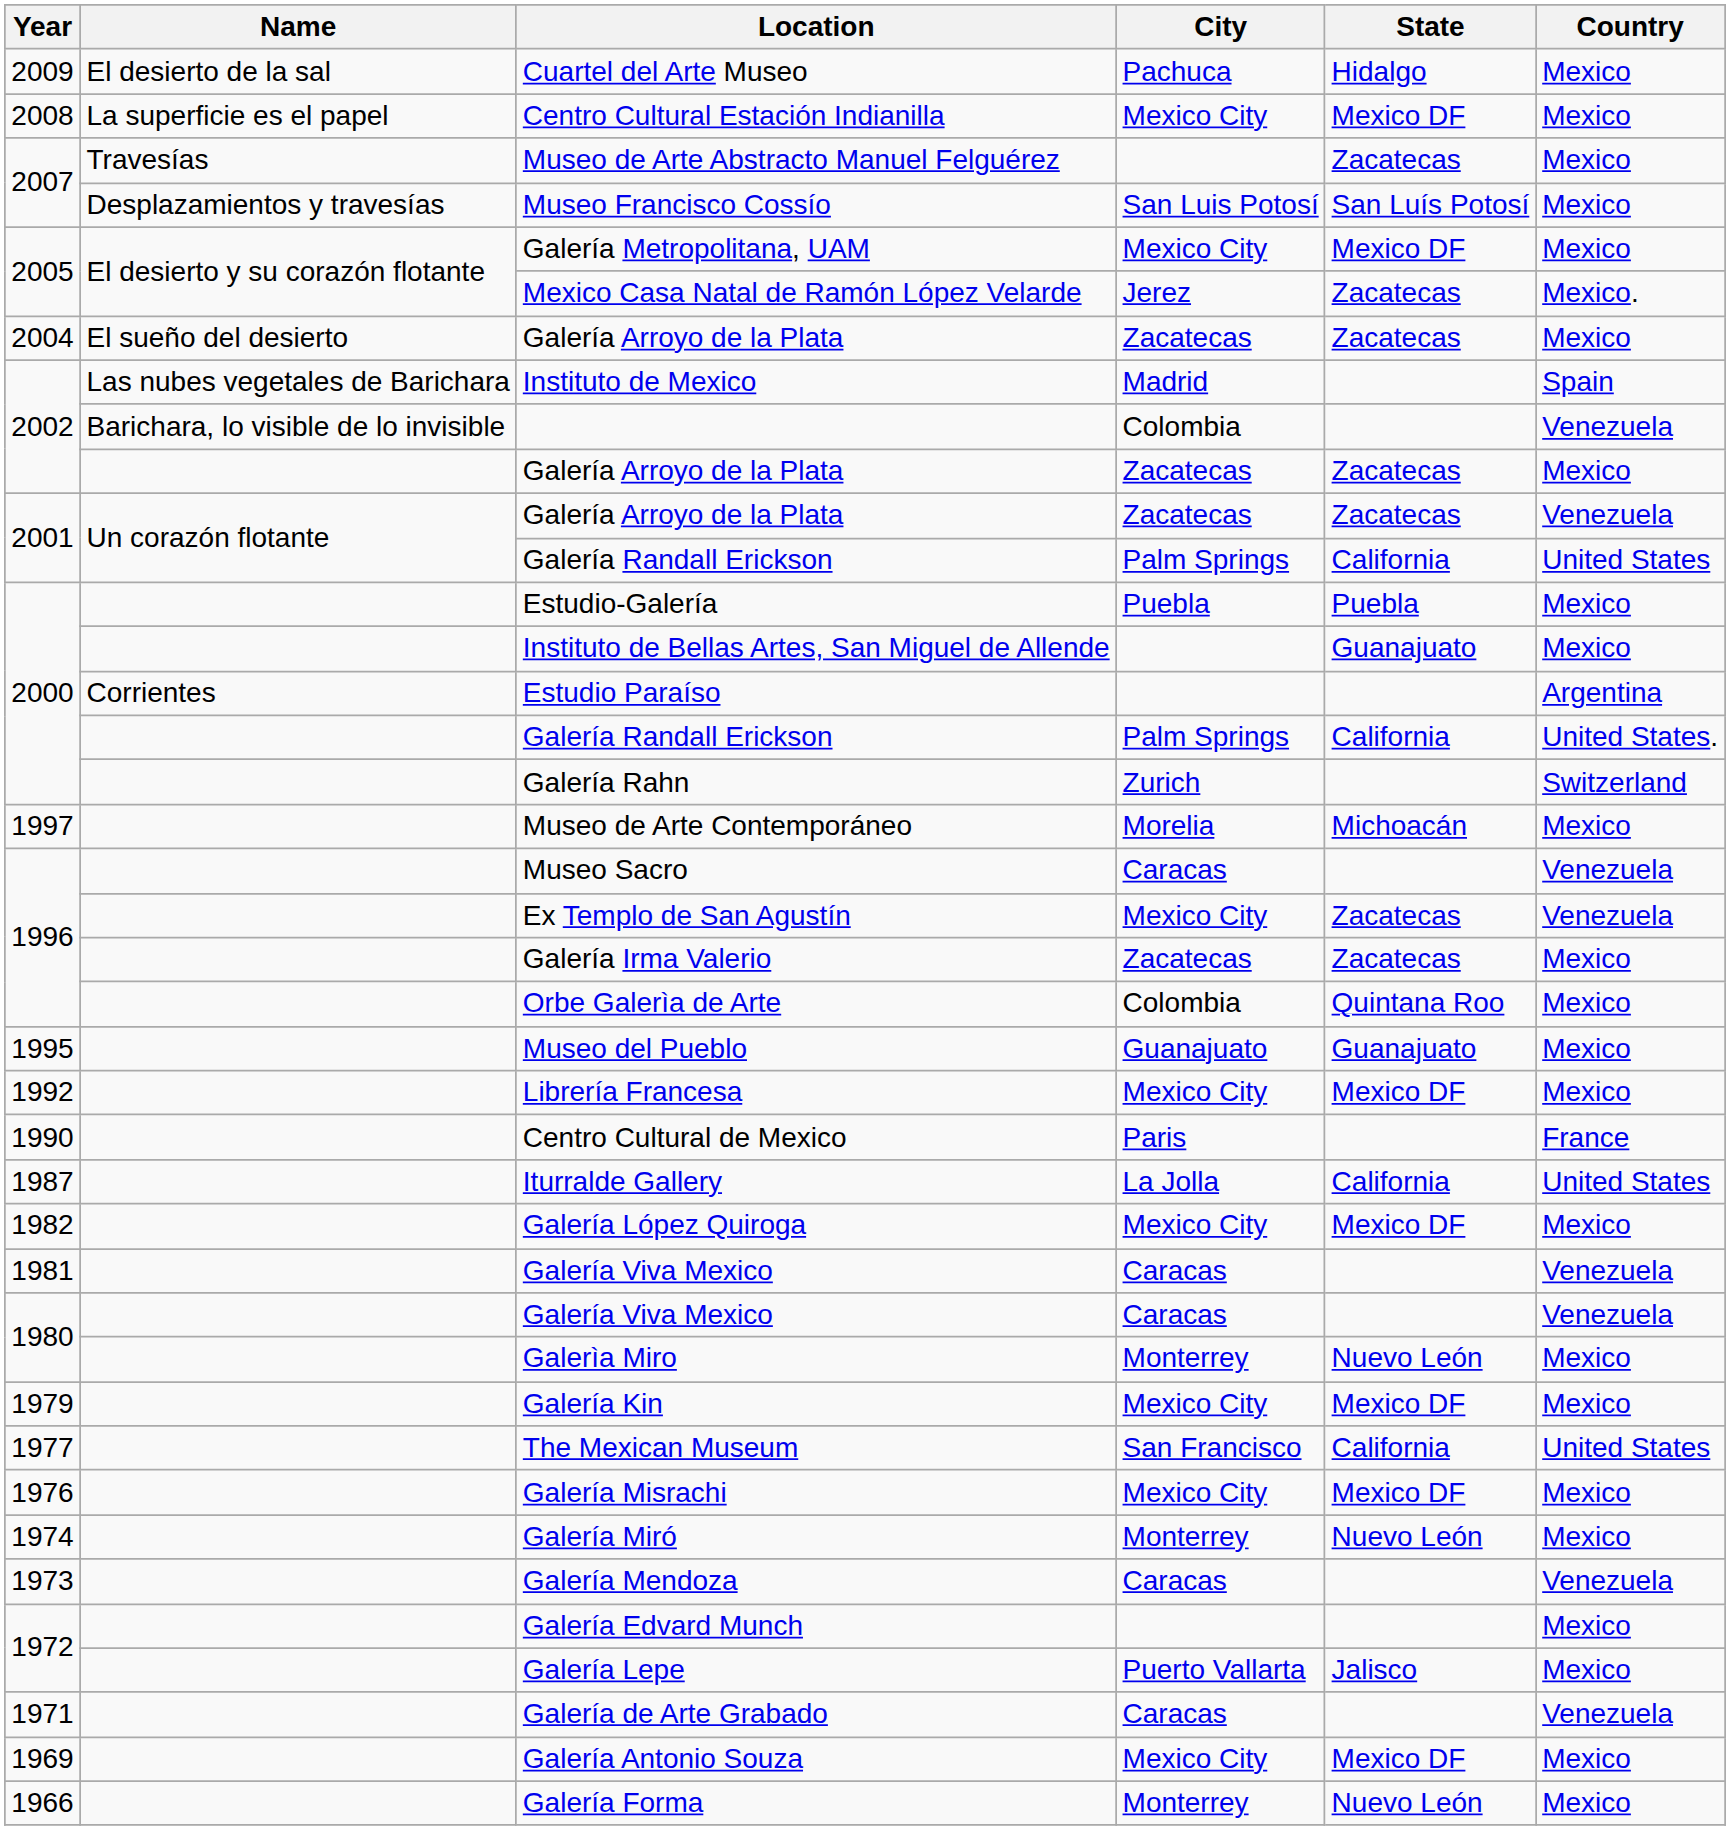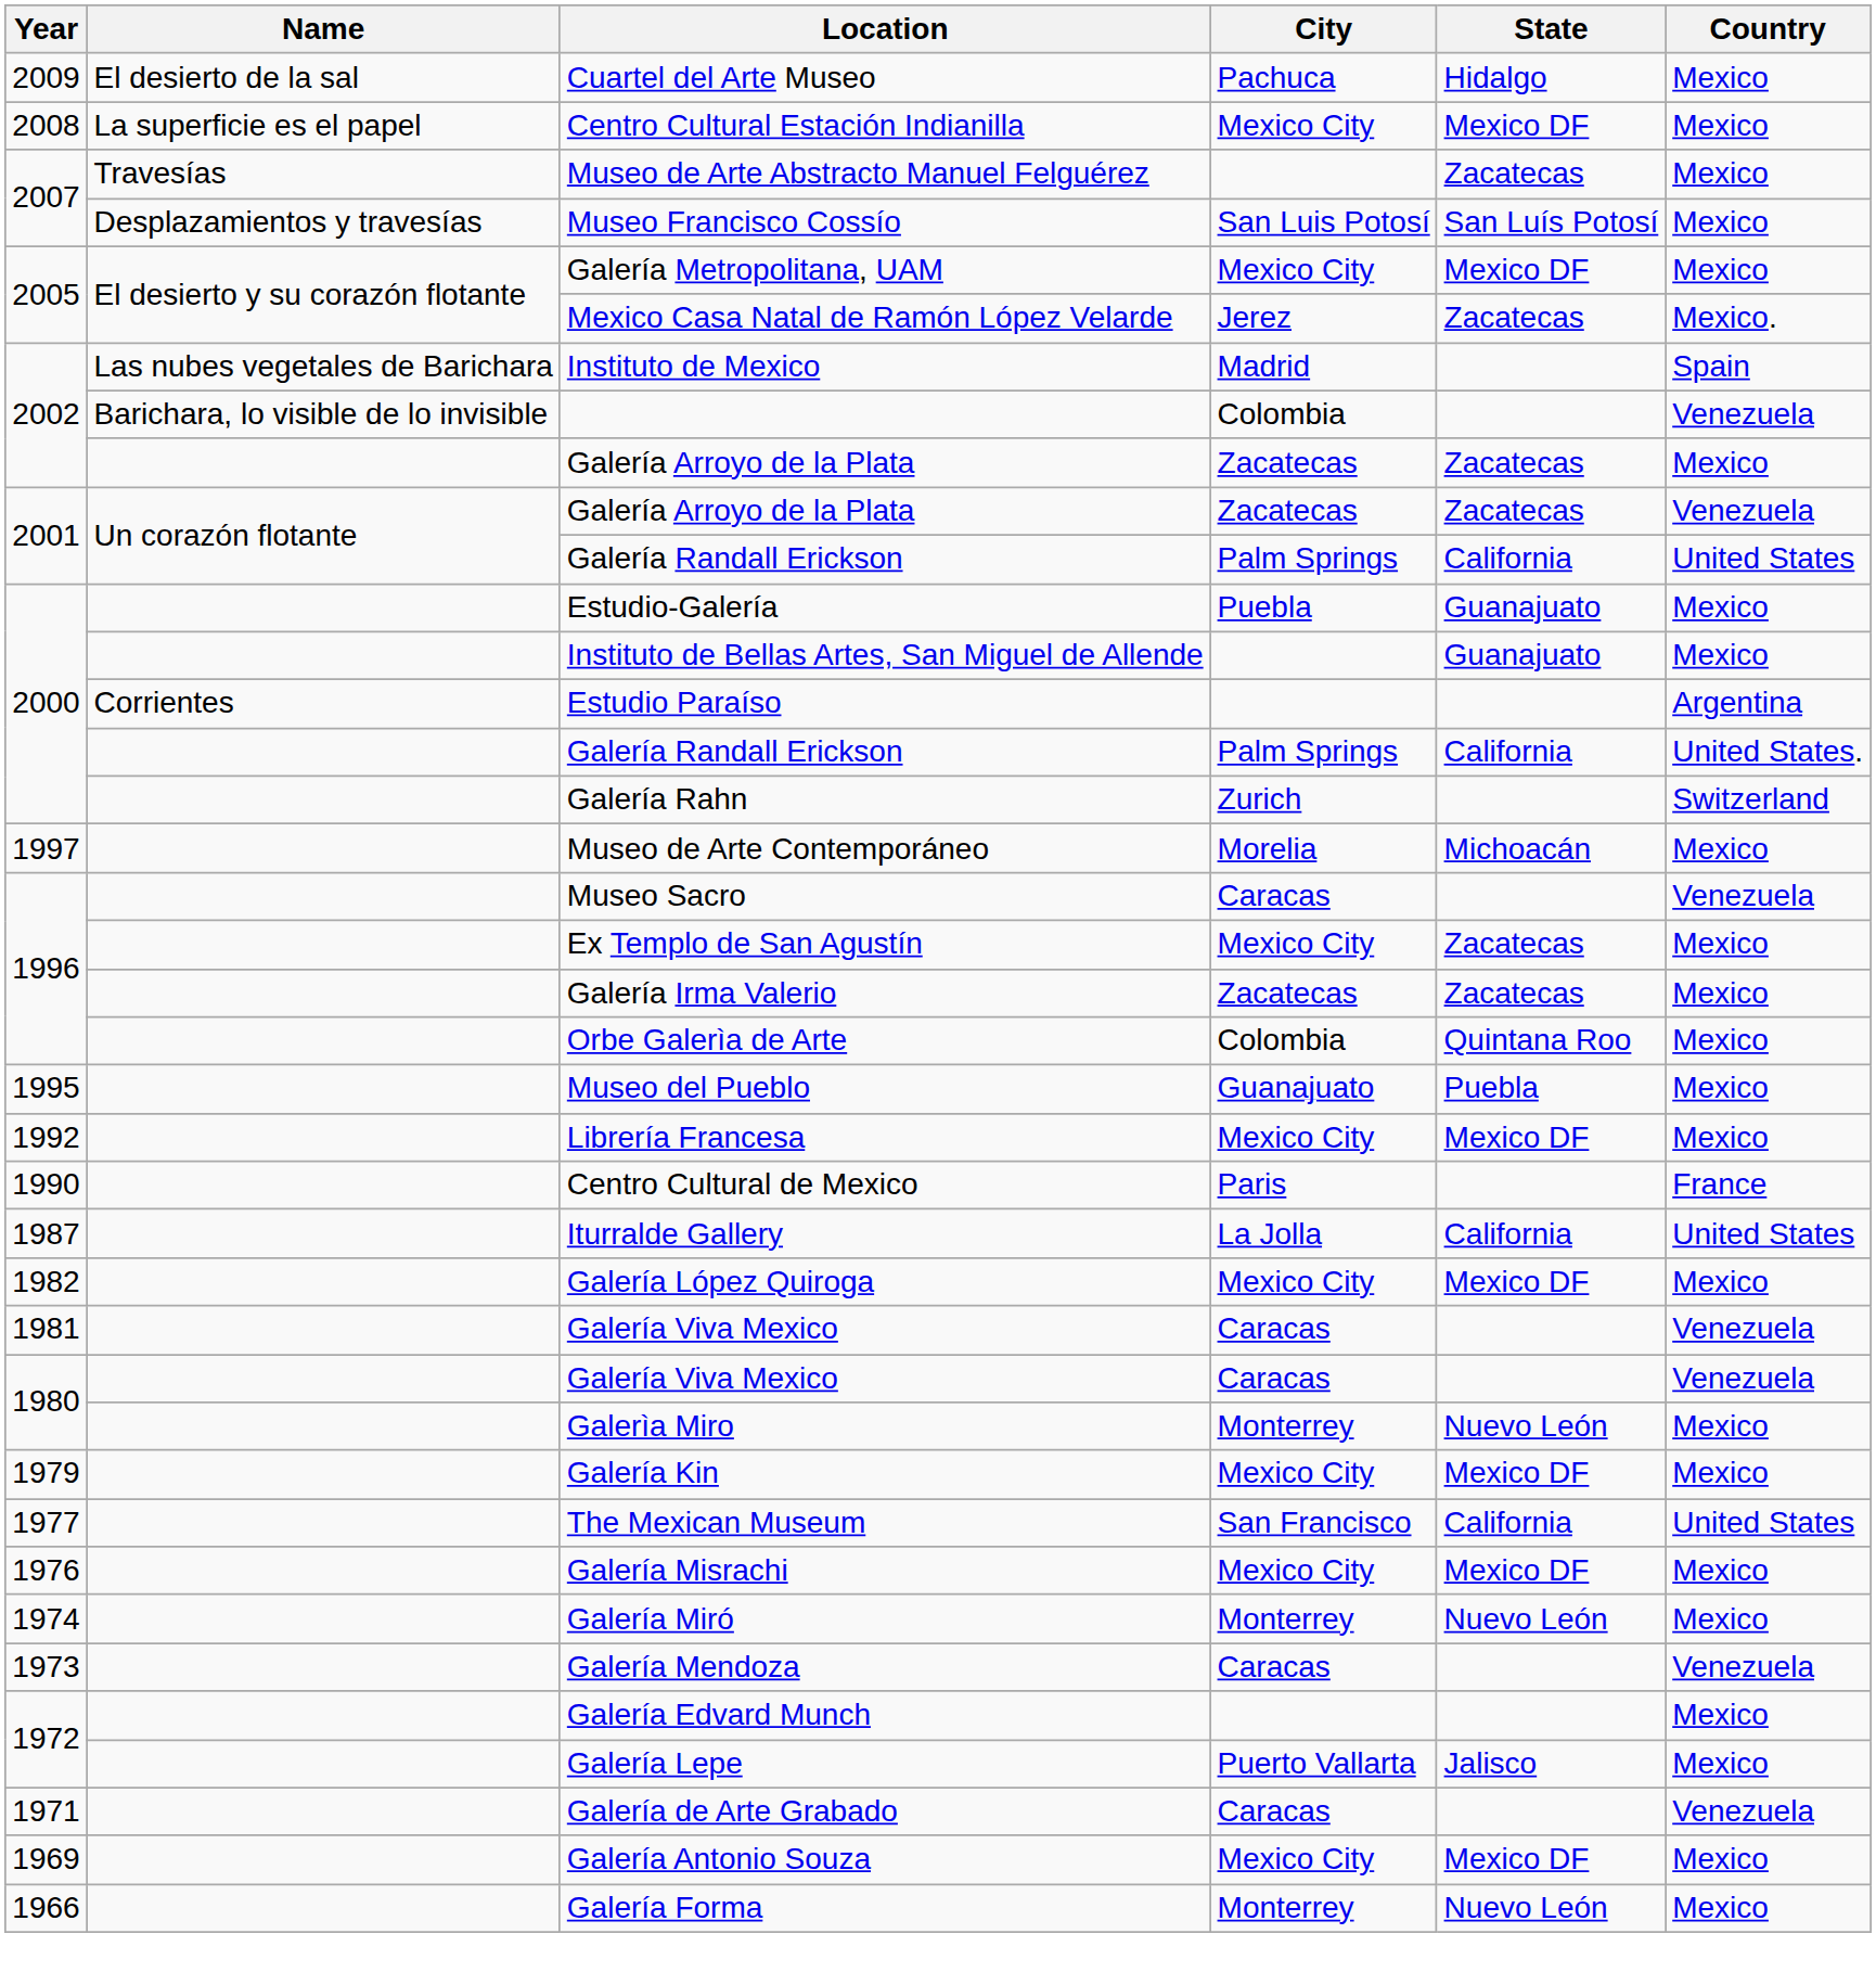- row: 2004 | El sueño del desierto | Galería Arroyo de la Plata | Zacatecas | Zacatecas | Mexico
Estudio-Galería | State: Puebla -> Guanajuato
Ex Templo de San Agustín | Country: Venezuela -> Mexico
Museo del Pueblo | State: Guanajuato -> Puebla
